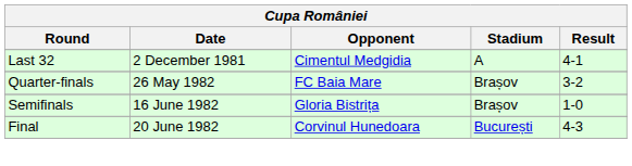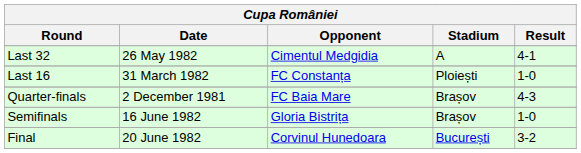Last 32 | Date: 2 December 1981 -> 26 May 1982
+ row: Last 16 | 31 March 1982 | FC Constanța | Ploiești | 1-0
Quarter-finals | Date: 26 May 1982 -> 2 December 1981
Quarter-finals | Result: 3-2 -> 4-3
Final | Result: 4-3 -> 3-2
